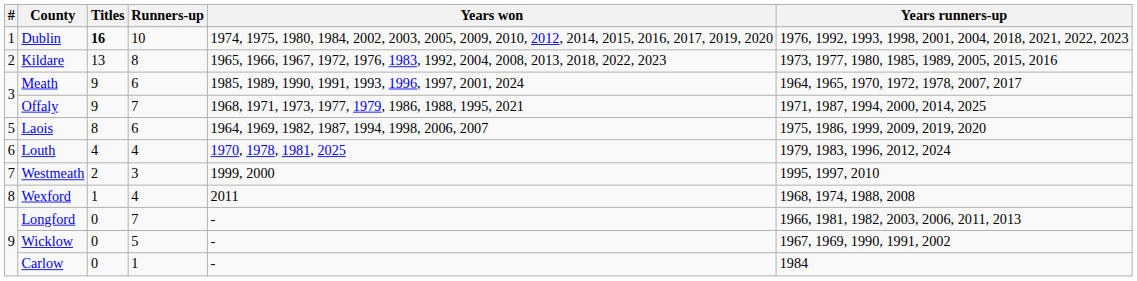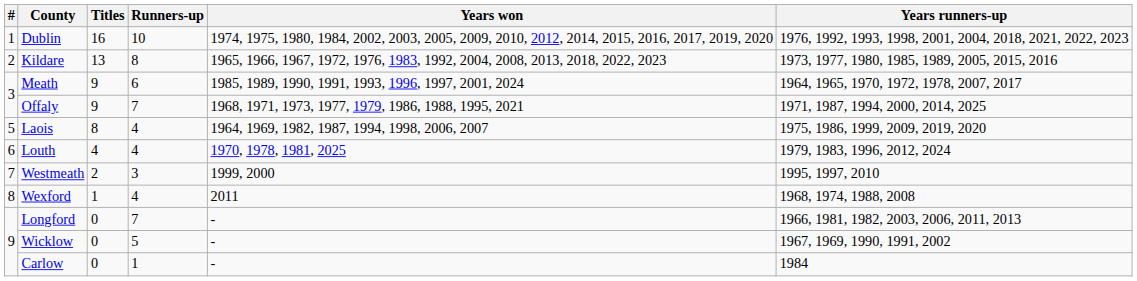Dublin | Titles: bold -> normal
Laois | Runners-up: 6 -> 4
